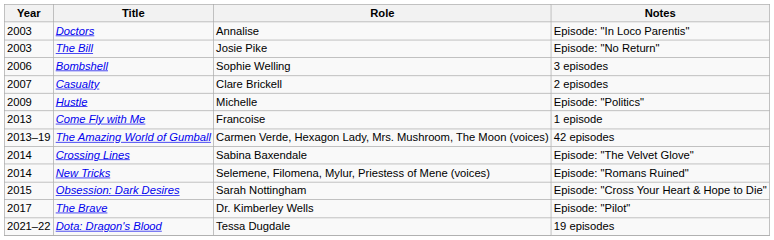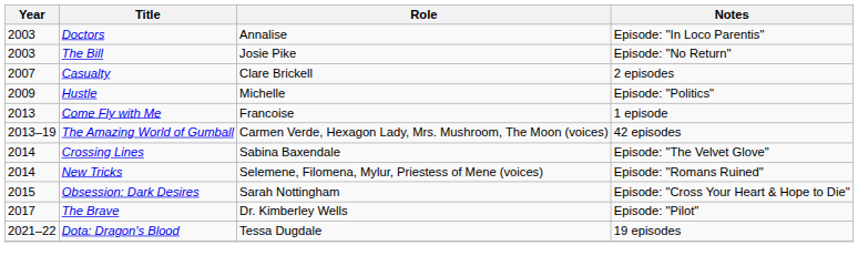- row: 2006 | Bombshell | Sophie Welling | 3 episodes
